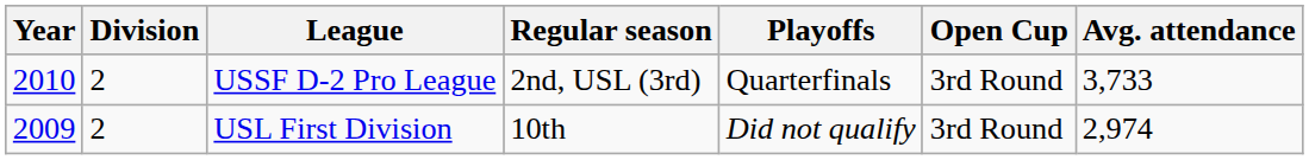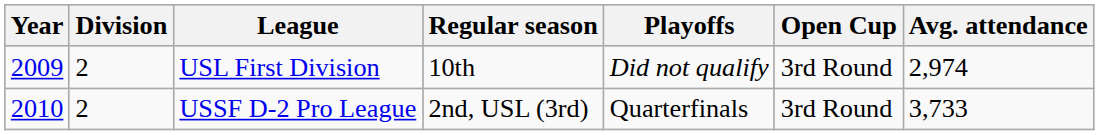rows swapped: USL First Division <-> USSF D-2 Pro League
